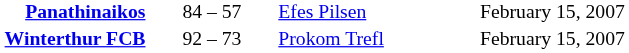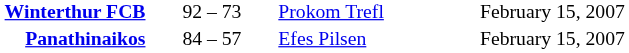rows swapped: Panathinaikos <-> Winterthur FCB
